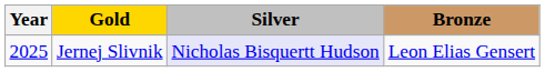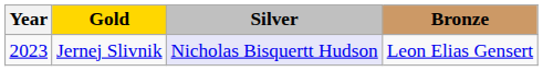Jernej Slivnik | Year: 2025 -> 2023
